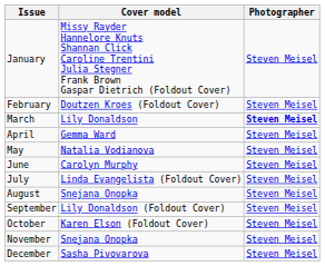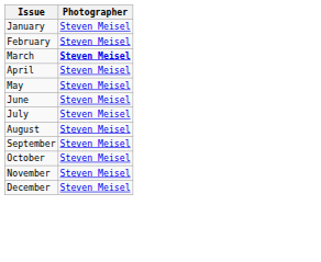- column: Cover model | Missy Rayder Hannelore Knuts Shannan Click Caroline Trentini Julia Stegner Frank Brown Gaspar Dietrich (Foldout Cover) | Doutzen Kroes (Foldout Cover) | Lily Donaldson | Gemma Ward | Natalia Vodianova | Carolyn Murphy | Linda Evangelista (Foldout Cover) | Snejana Onopka | Lily Donaldson (Foldout Cover) | Karen Elson (Foldout Cover) | Snejana Onopka | Sasha Pivovarova
